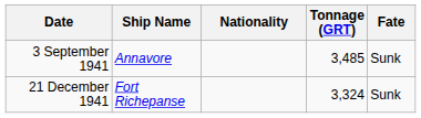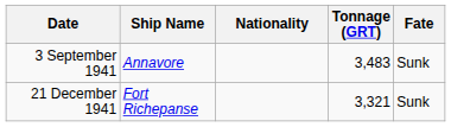3 September 1941 | Tonnage (GRT): 3,485 -> 3,483
21 December 1941 | Tonnage (GRT): 3,324 -> 3,321
